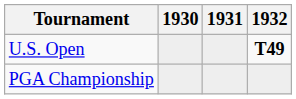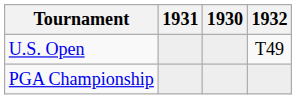columns swapped: 1930 <-> 1931
U.S. Open | 1932: bold -> normal
